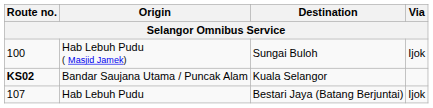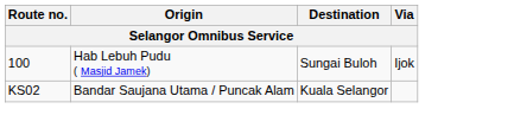Bandar Saujana Utama / Puncak Alam | Route no.: bold -> normal
- row: 107 | Hab Lebuh Pudu | Bestari Jaya (Batang Berjuntai) | Ijok
